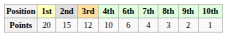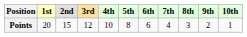+ column: 5th | 8
